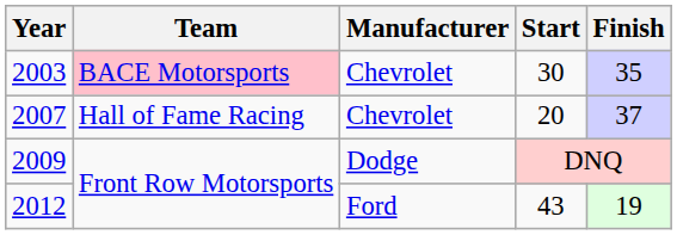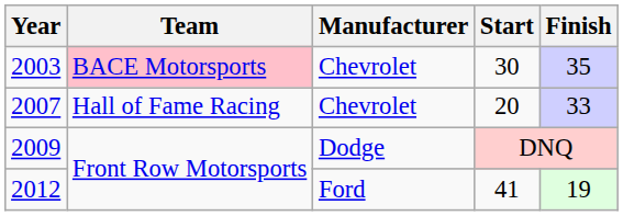2007 | Finish: 37 -> 33
2012 | Start: 43 -> 41
